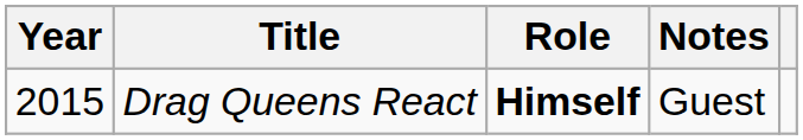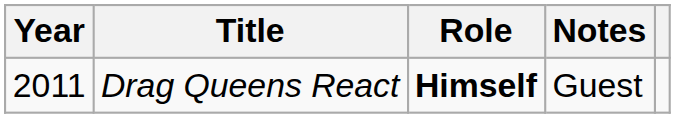Drag Queens React | Year: 2015 -> 2011
